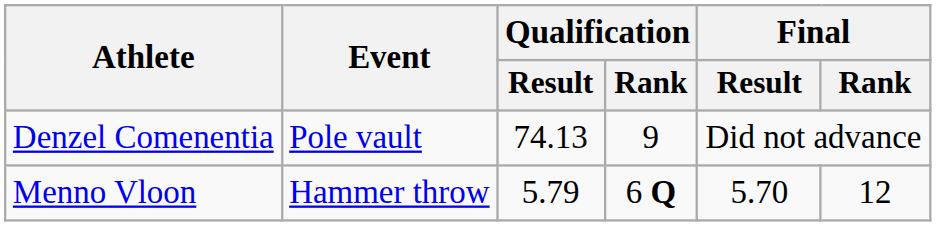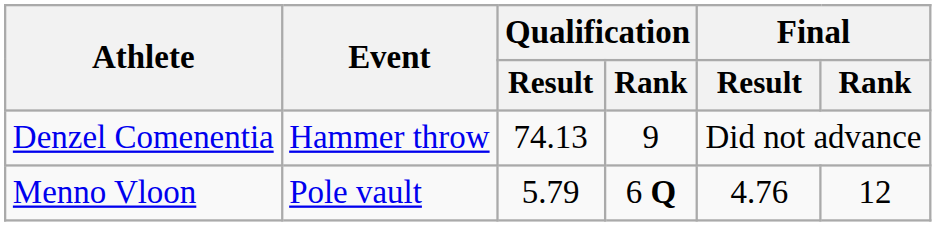Denzel Comenentia | Event: Pole vault -> Hammer throw
Menno Vloon | Event: Hammer throw -> Pole vault
Menno Vloon | Final / Result: 5.70 -> 4.76
